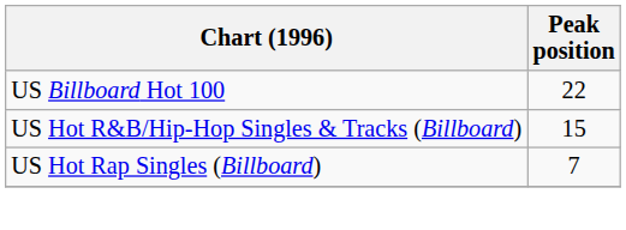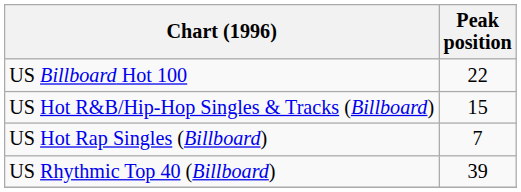+ row: US Rhythmic Top 40 (Billboard) | 39
